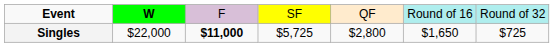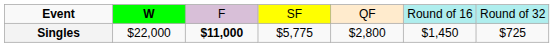Singles | column 4: $5,725 -> $5,775
Singles | column 6: $1,650 -> $1,450
